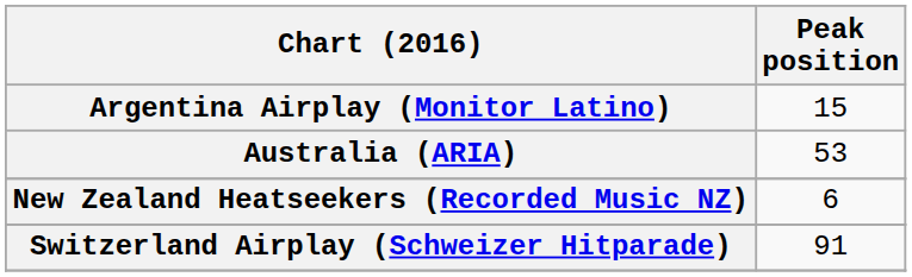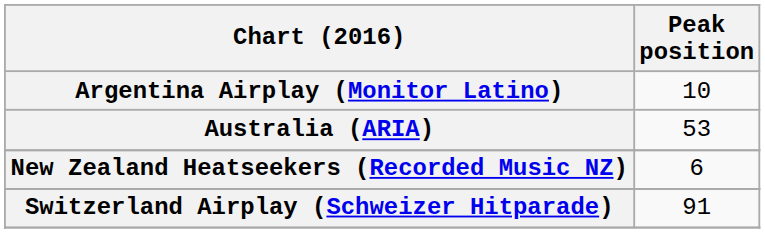Argentina Airplay (Monitor Latino) | Peak position: 15 -> 10
